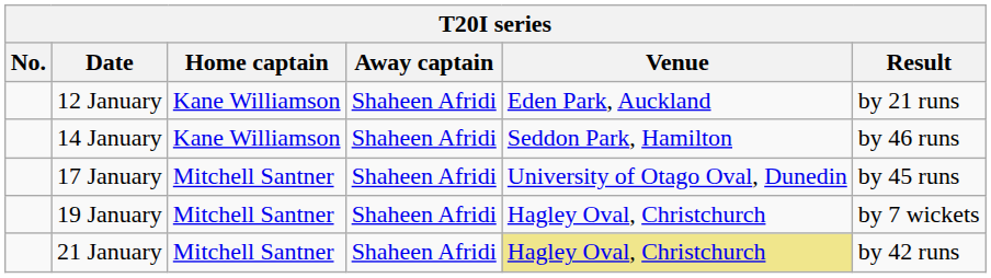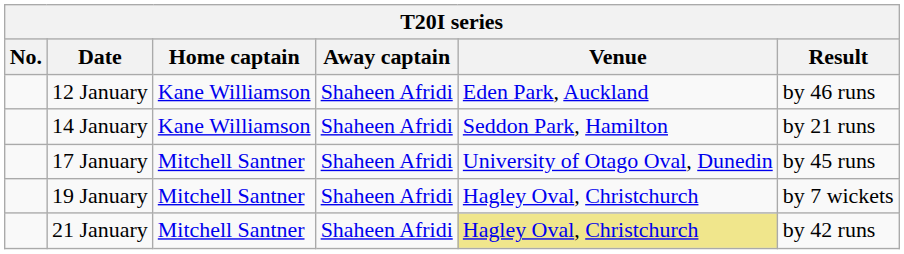12 January | Result: by 21 runs -> by 46 runs
14 January | Result: by 46 runs -> by 21 runs
